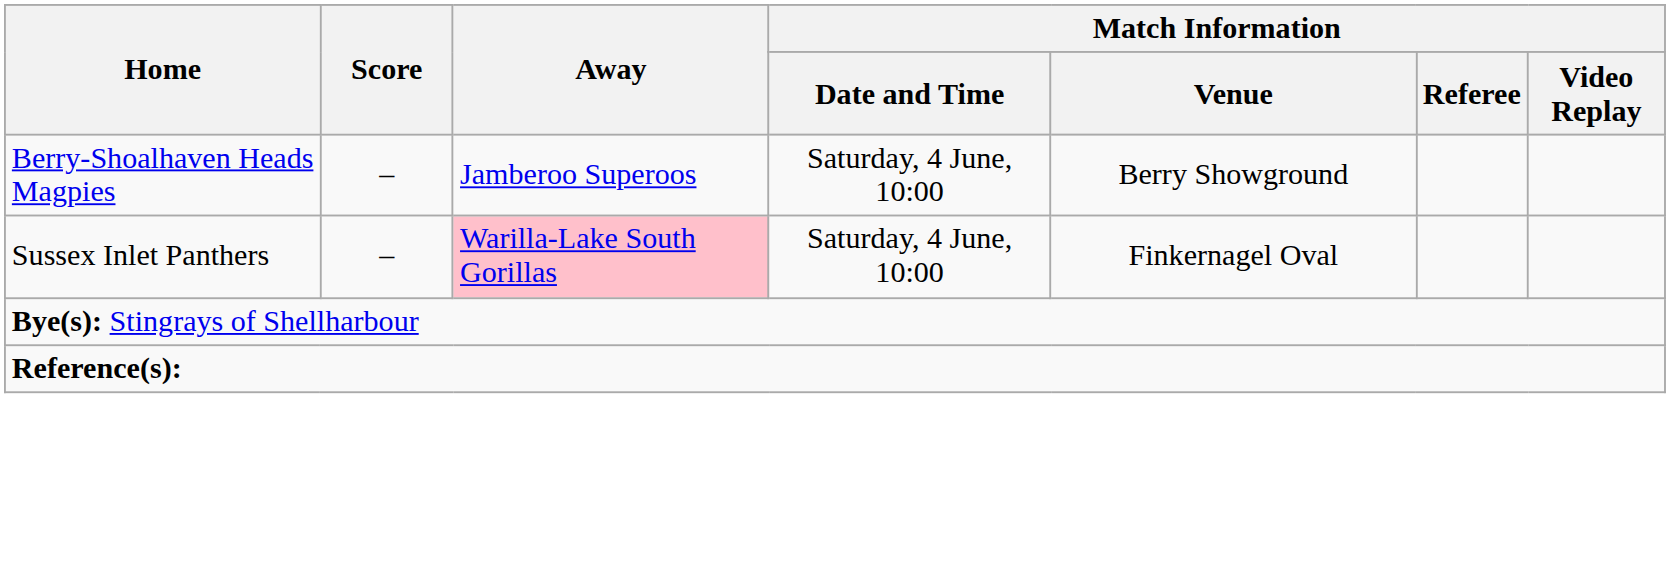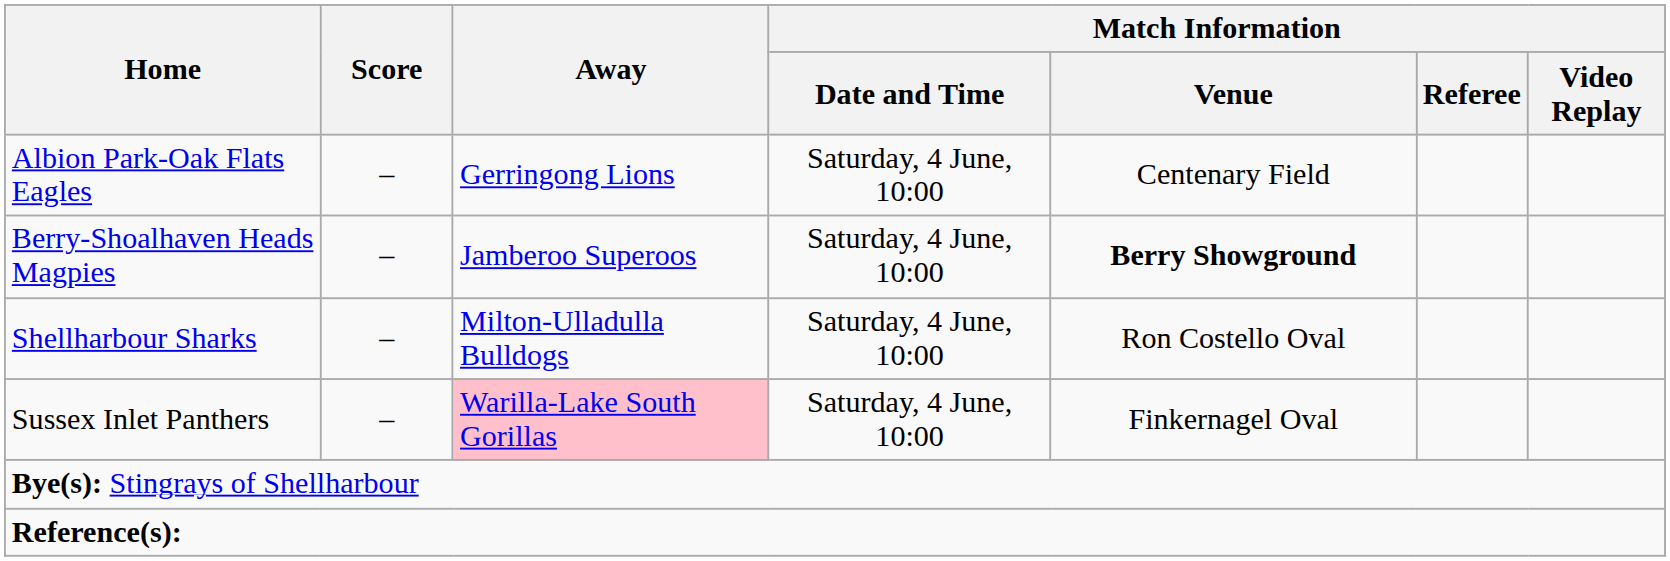+ row: Albion Park-Oak Flats Eagles | – | Gerringong Lions | Saturday, 4 June, 10:00 | Centenary Field
Berry-Shoalhaven Heads Magpies | Match Information / Venue: normal -> bold
+ row: Shellharbour Sharks | – | Milton-Ulladulla Bulldogs | Saturday, 4 June, 10:00 | Ron Costello Oval
